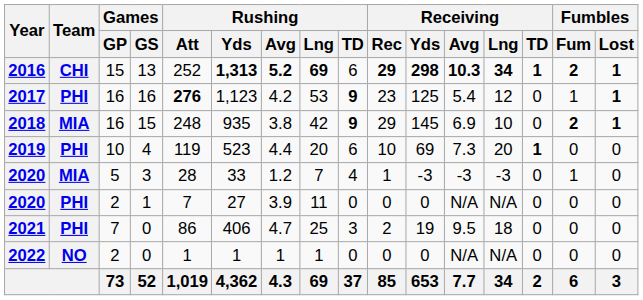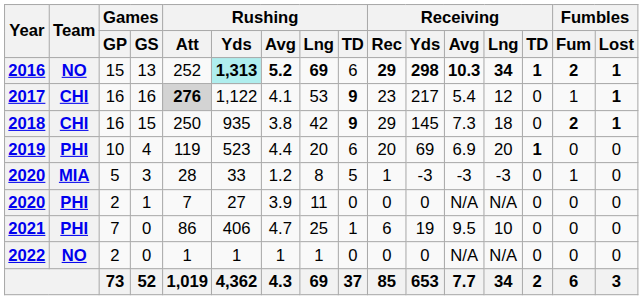2016 | Team: CHI -> NO
2016 | Rushing / Yds: no background -> paleturquoise background
2017 | Team: PHI -> CHI
2017 | Rushing / Att: no background -> lightgrey background
2017 | Rushing / Yds: 1,123 -> 1,122
2017 | Rushing / Avg: 4.2 -> 4.1
2017 | Receiving / Yds: 125 -> 217
2018 | Team: MIA -> CHI
2018 | Rushing / Att: 248 -> 250
2018 | Receiving / Avg: 6.9 -> 7.3
2018 | Receiving / Lng: 10 -> 18
2019 | Receiving / Rec: 10 -> 20
2019 | Receiving / Avg: 7.3 -> 6.9
2020 / 3 | Rushing / Lng: 7 -> 8
2020 / 3 | Rushing / TD: 4 -> 5
2021 | Rushing / TD: 3 -> 1
2021 | Receiving / Rec: 2 -> 6
2021 | Receiving / Lng: 18 -> 10
